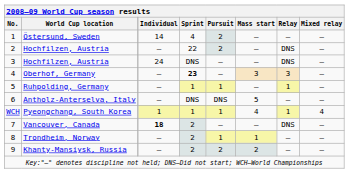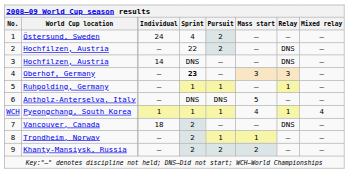Östersund, Sweden | Individual: 14 -> 24
3 / Hochfilzen, Austria | Individual: 24 -> 14
Vancouver, Canada | Individual: bold -> normal
